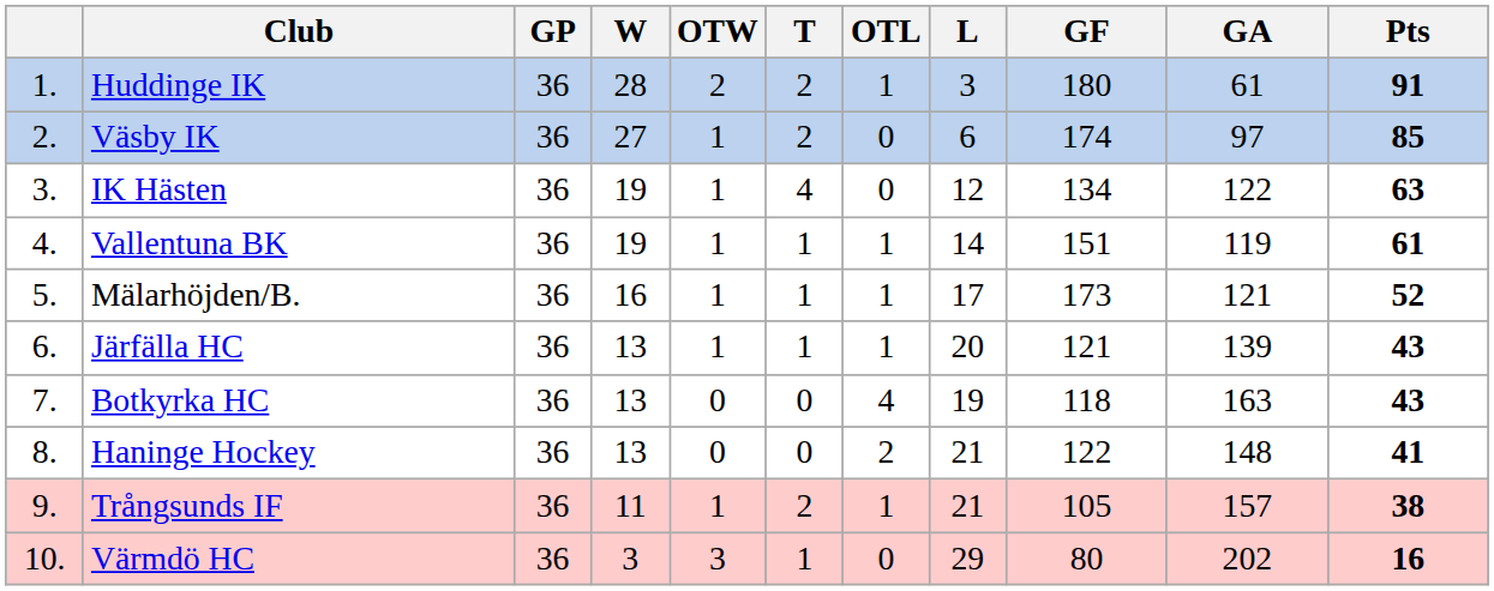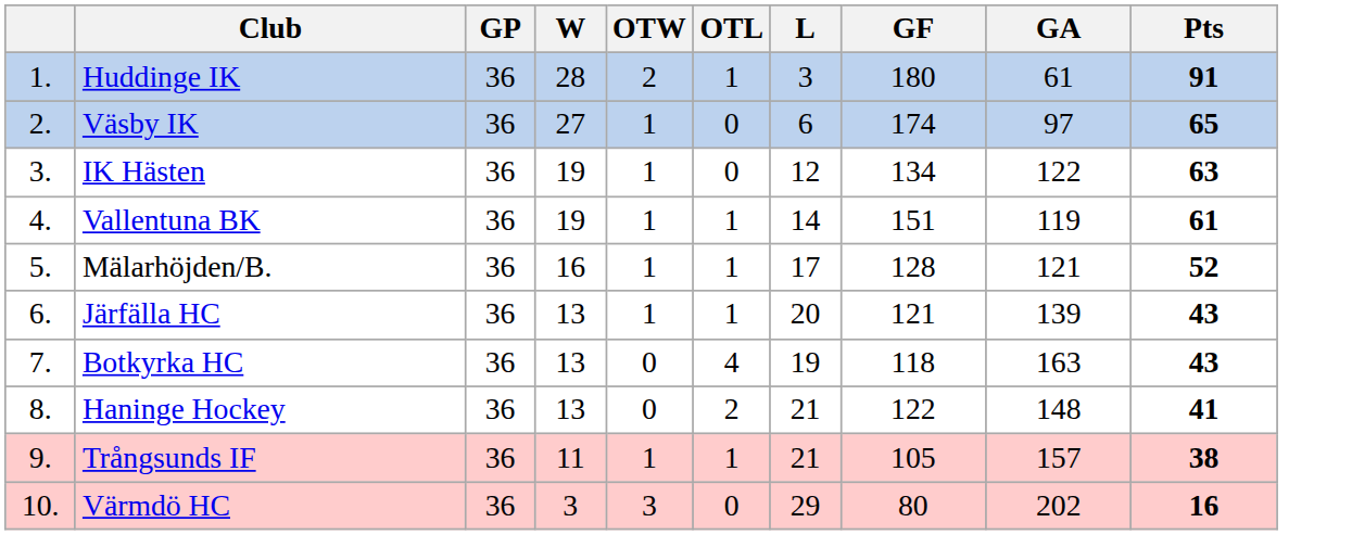- column: T | 2 | 2 | 4 | 1 | 1 | 1 | 0 | 0 | 2 | 1
Väsby IK | Pts: 85 -> 65
Mälarhöjden/B. | GF: 173 -> 128
